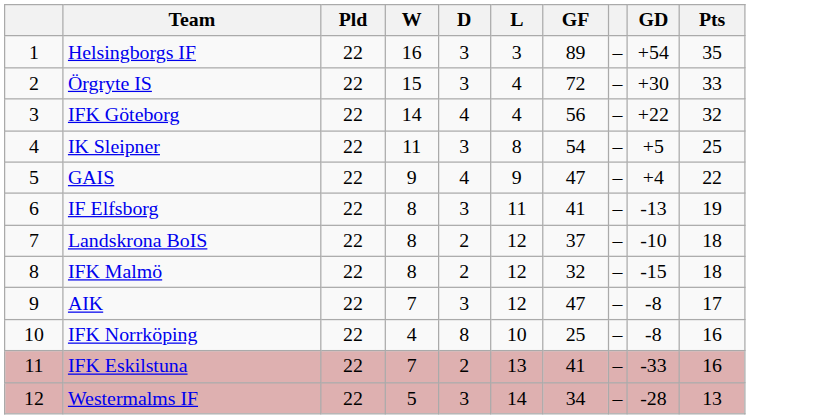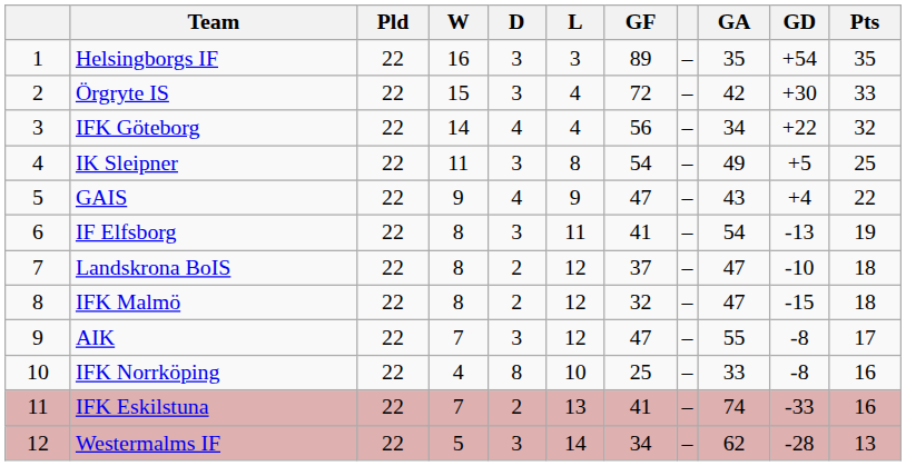+ column: GA | 35 | 42 | 34 | 49 | 43 | 54 | 47 | 47 | 55 | 33 | 74 | 62
